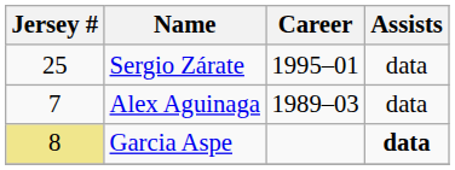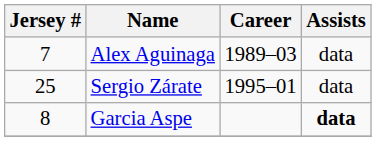rows swapped: Alex Aguinaga <-> Sergio Zárate
Garcia Aspe | Jersey #: khaki background -> no background
